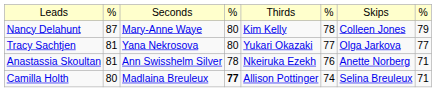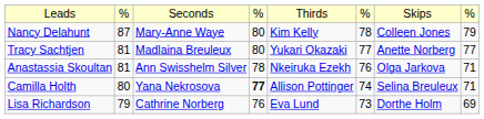Tracy Sachtjen | column 3: Yana Nekrosova -> Madlaina Breuleux
Tracy Sachtjen | column 7: Olga Jarkova -> Anette Norberg
Anastassia Skoultan | column 7: Anette Norberg -> Olga Jarkova
Camilla Holth | column 3: Madlaina Breuleux -> Yana Nekrosova
+ row: Lisa Richardson | 79 | Cathrine Norberg | 76 | Eva Lund | 73 | Dorthe Holm | 69
